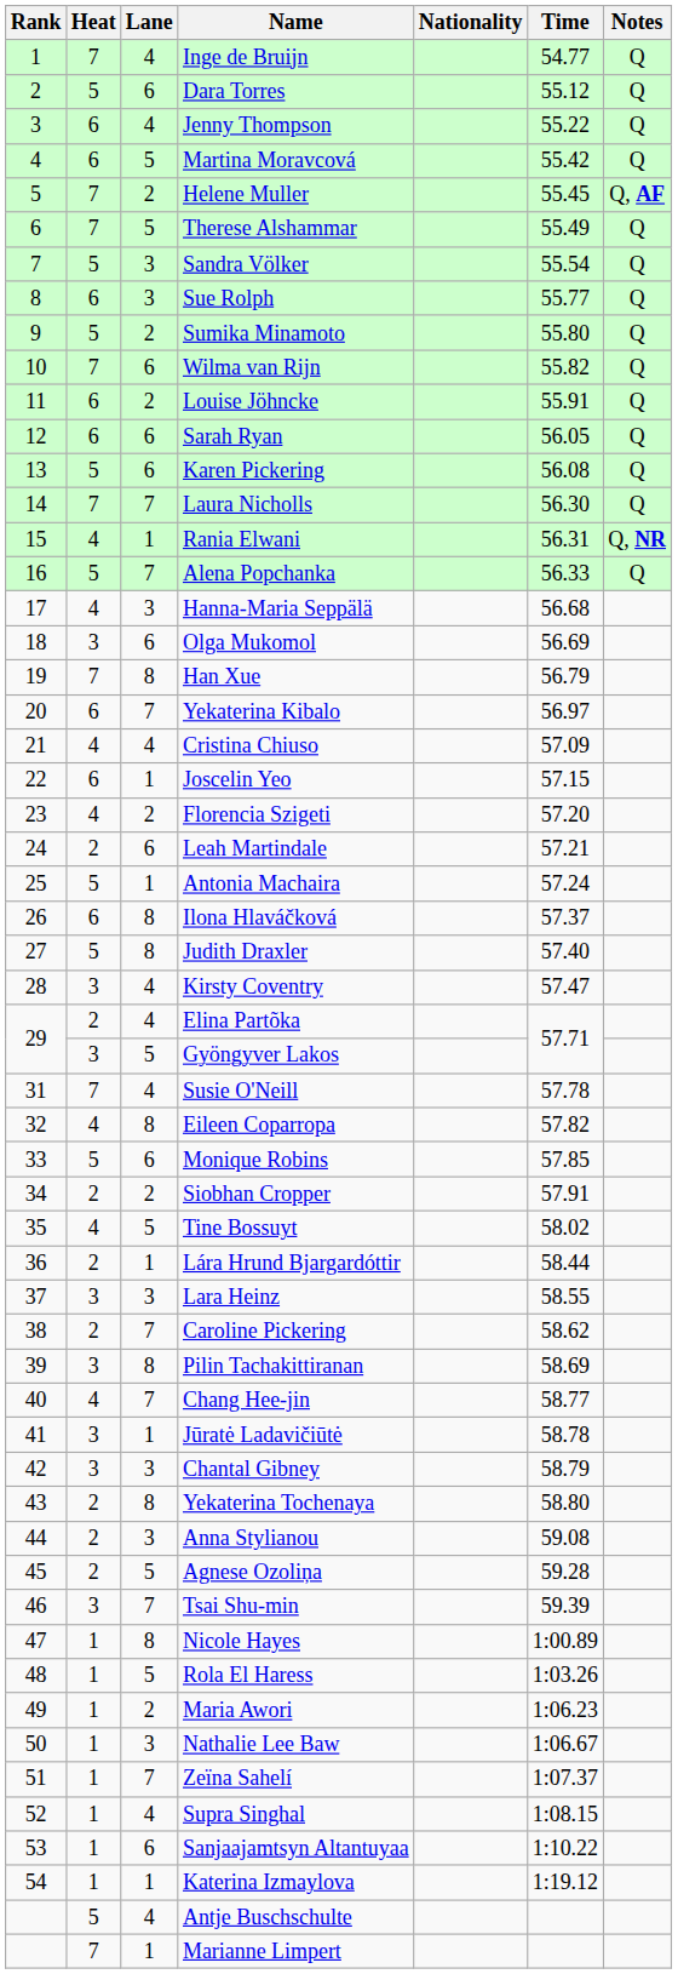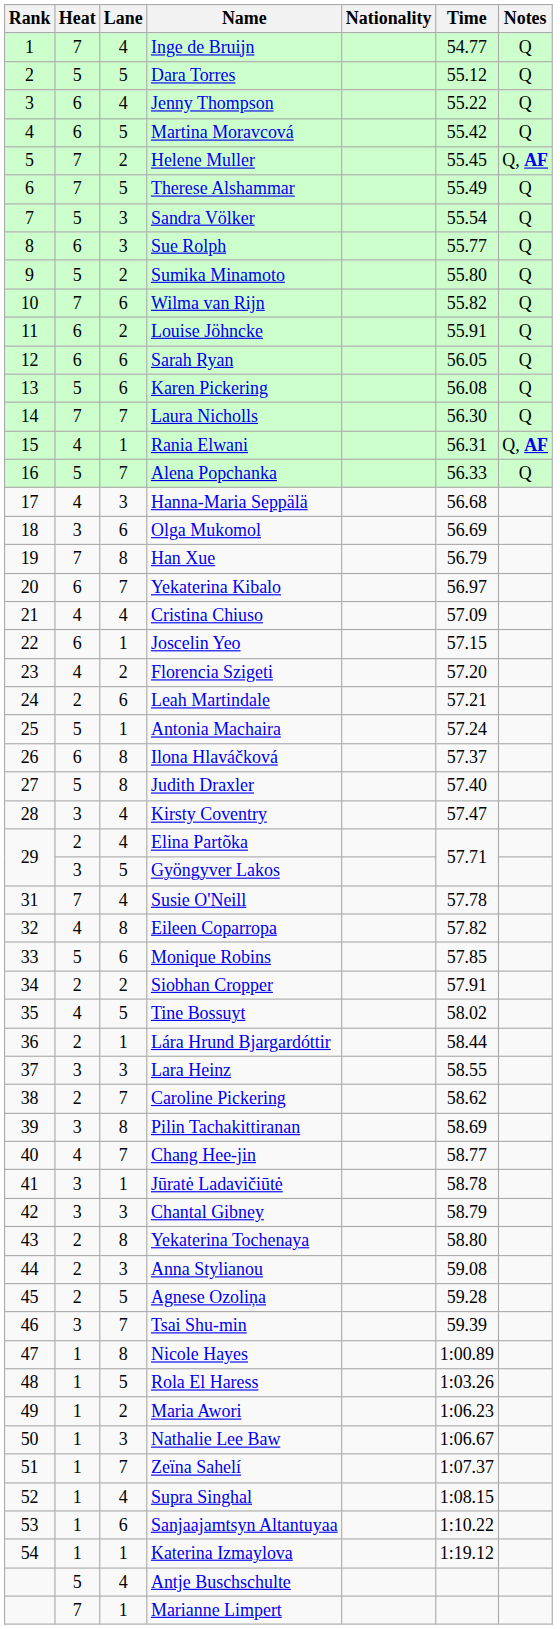Dara Torres | Lane: 6 -> 5
Rania Elwani | Notes: Q, NR -> Q, AF
